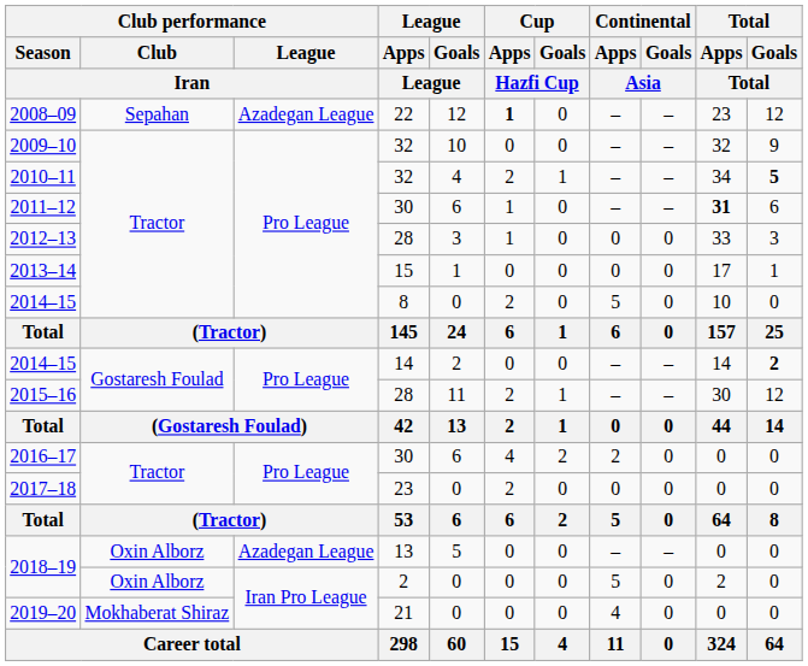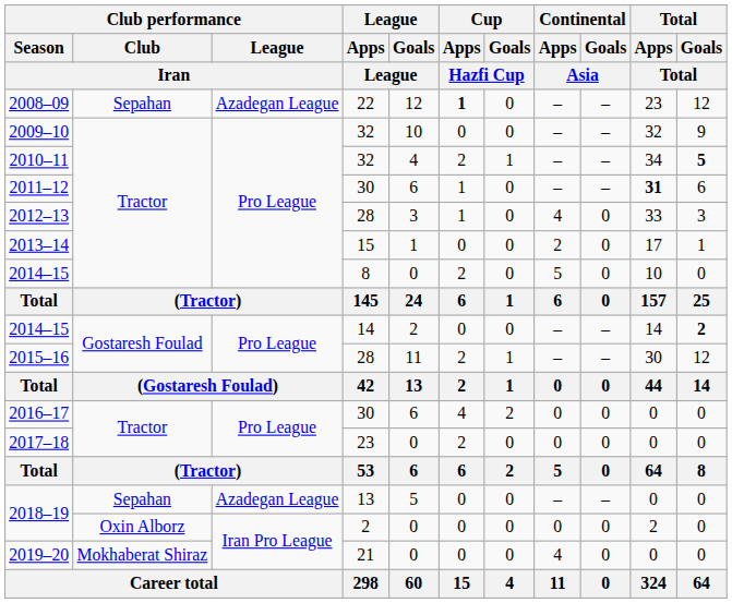2012–13 | Continental / Apps / Asia: 0 -> 4
2013–14 | Continental / Apps / Asia: 0 -> 2
2016–17 | Continental / Apps / Asia: 2 -> 0
2018–19 / 13 | Club performance / Club / Iran: Oxin Alborz -> Sepahan
2018–19 / 2 | Continental / Apps / Asia: 5 -> 0
